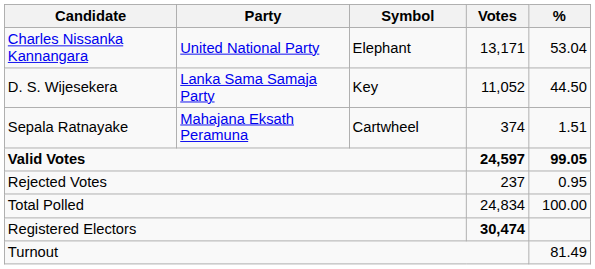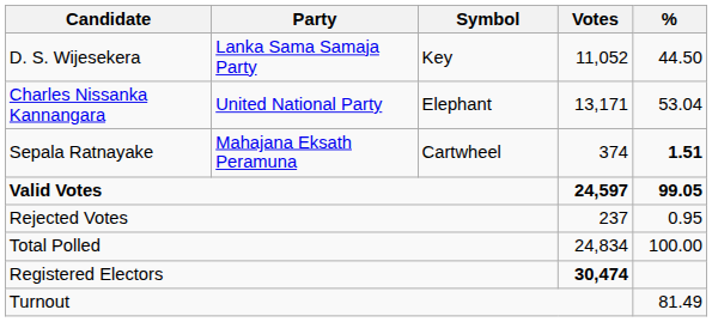rows swapped: Charles Nissanka Kannangara <-> D. S. Wijesekera
Sepala Ratnayake | %: normal -> bold
